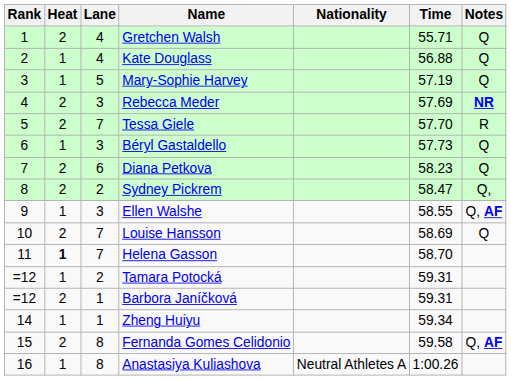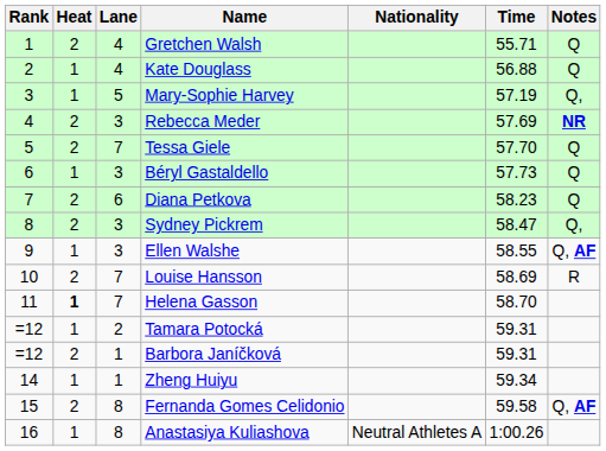Mary-Sophie Harvey | Notes: Q -> Q,
Tessa Giele | Notes: R -> Q
Sydney Pickrem | Lane: 2 -> 3
Louise Hansson | Notes: Q -> R
